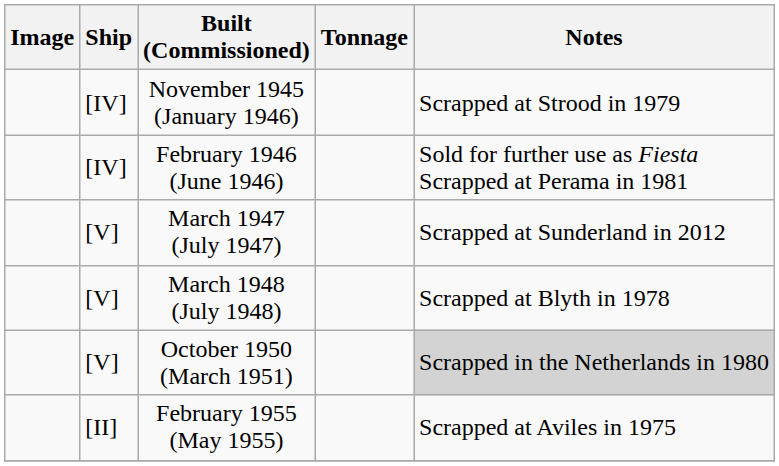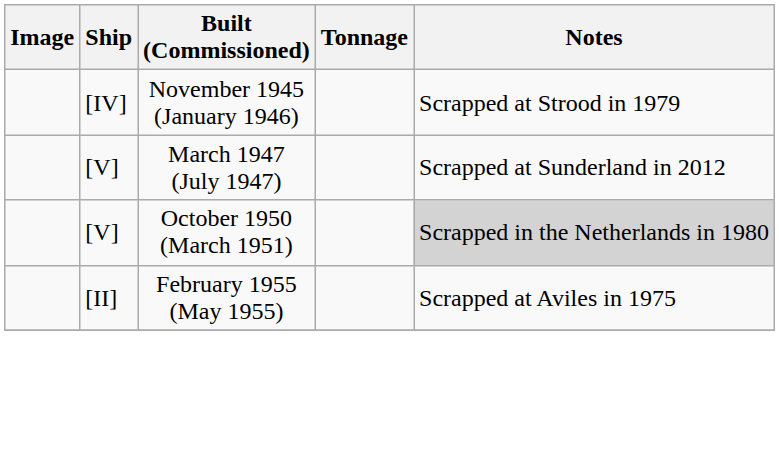- row: [IV] | February 1946 (June 1946) | Sold for further use as Fiesta Scrapped at Perama in 1981
- row: [V] | March 1948 (July 1948) | Scrapped at Blyth in 1978
